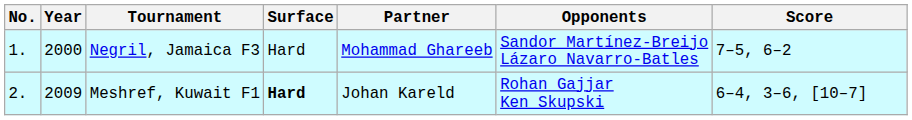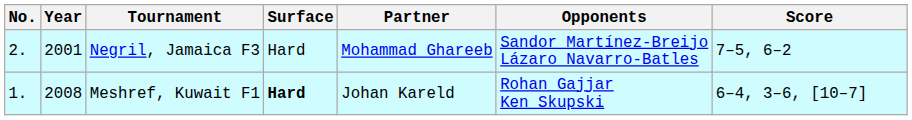Negril, Jamaica F3 | No.: 1. -> 2.
Negril, Jamaica F3 | Year: 2000 -> 2001
Meshref, Kuwait F1 | No.: 2. -> 1.
Meshref, Kuwait F1 | Year: 2009 -> 2008
